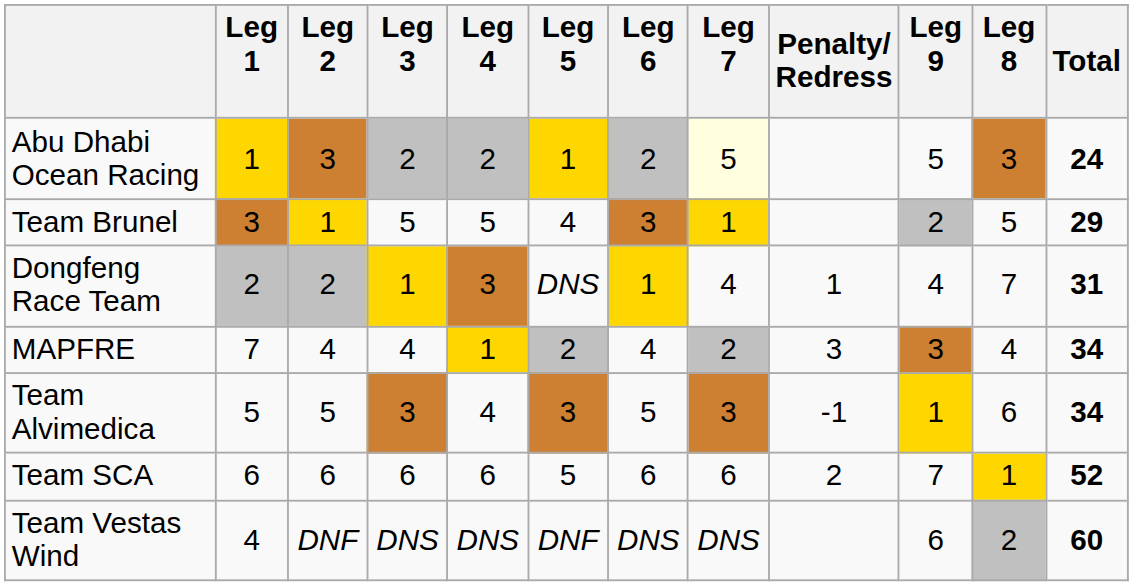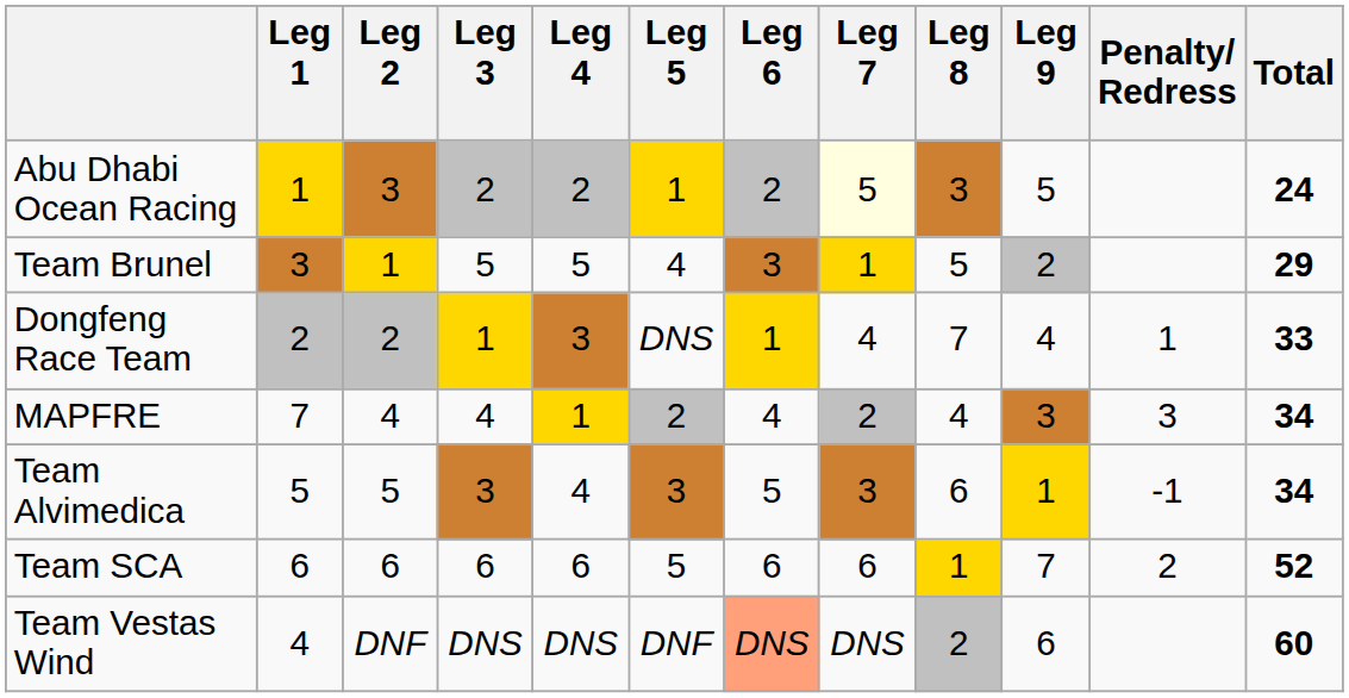columns swapped: Leg 8 <-> Penalty/ Redress
Dongfeng Race Team | Total: 31 -> 33
Team Vestas Wind | Leg 6: no background -> lightsalmon background
